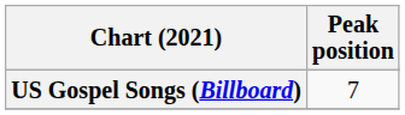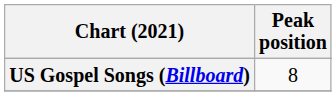US Gospel Songs (Billboard) | Peak position: 7 -> 8
